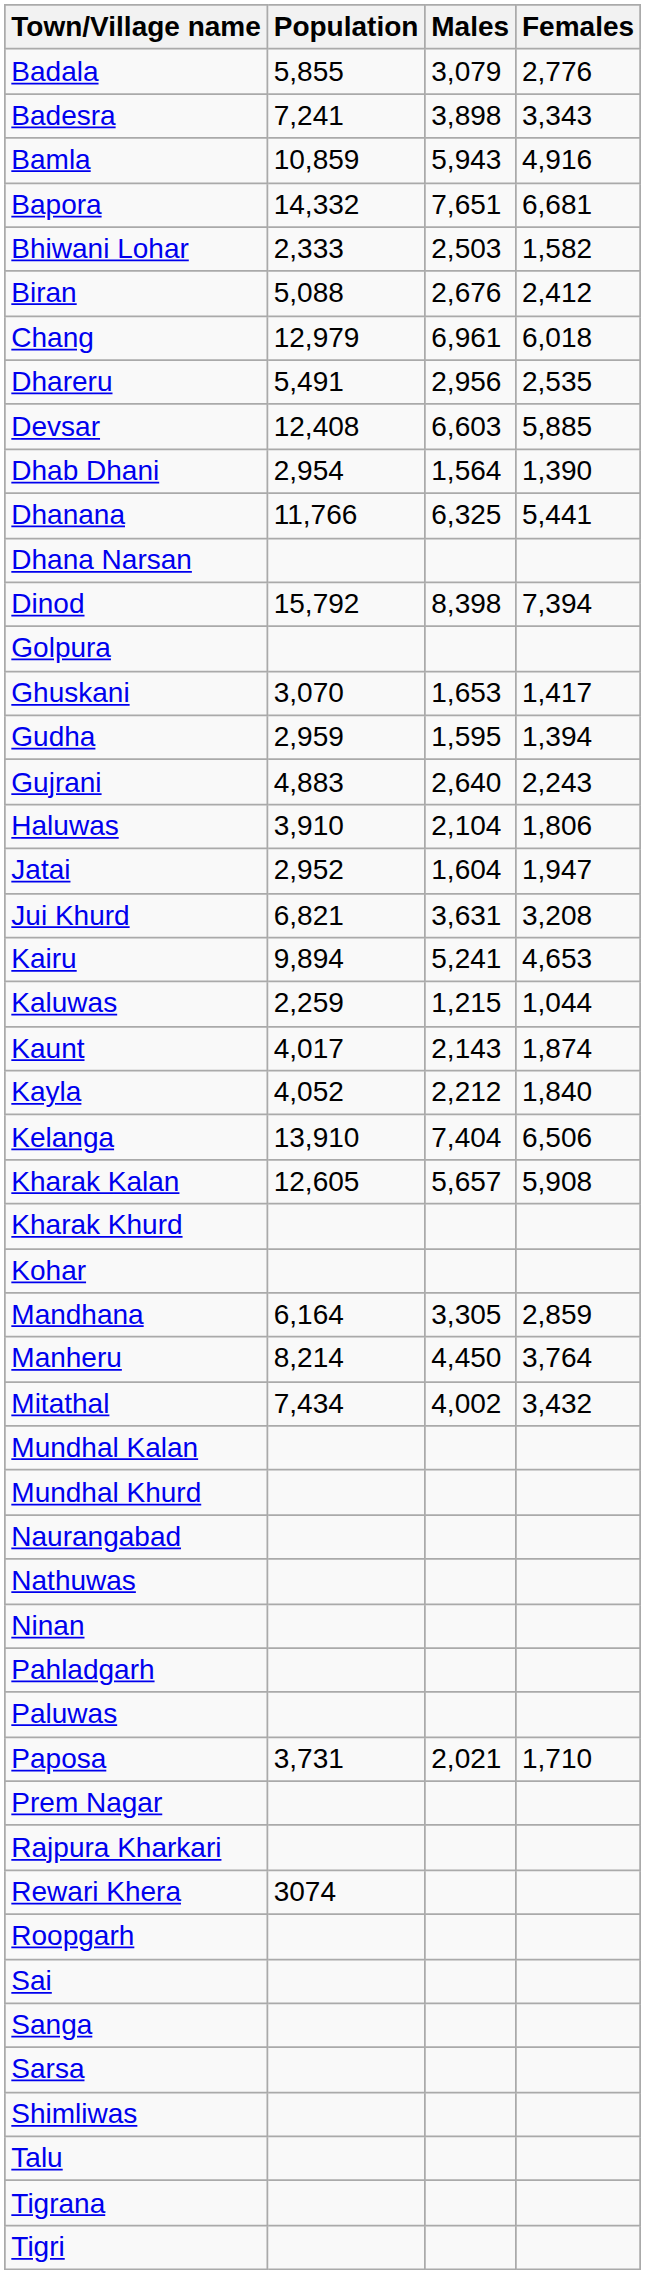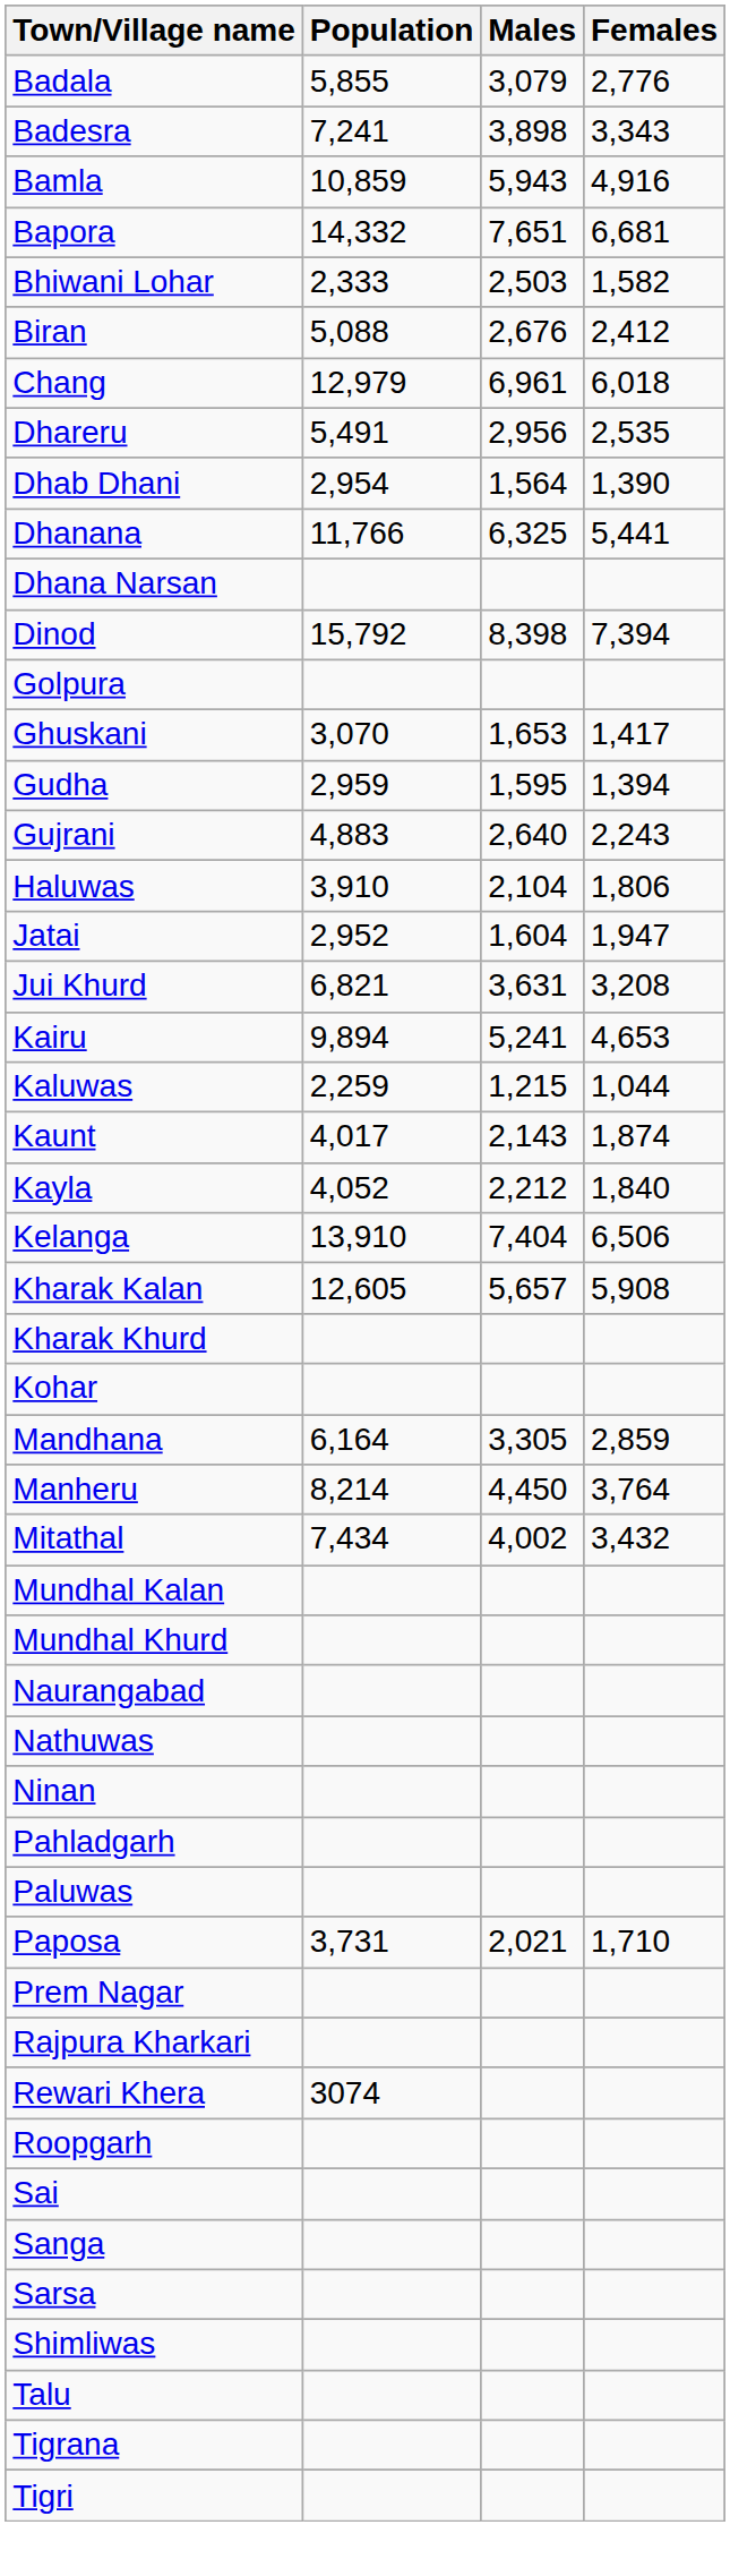- row: Devsar | 12,408 | 6,603 | 5,885
